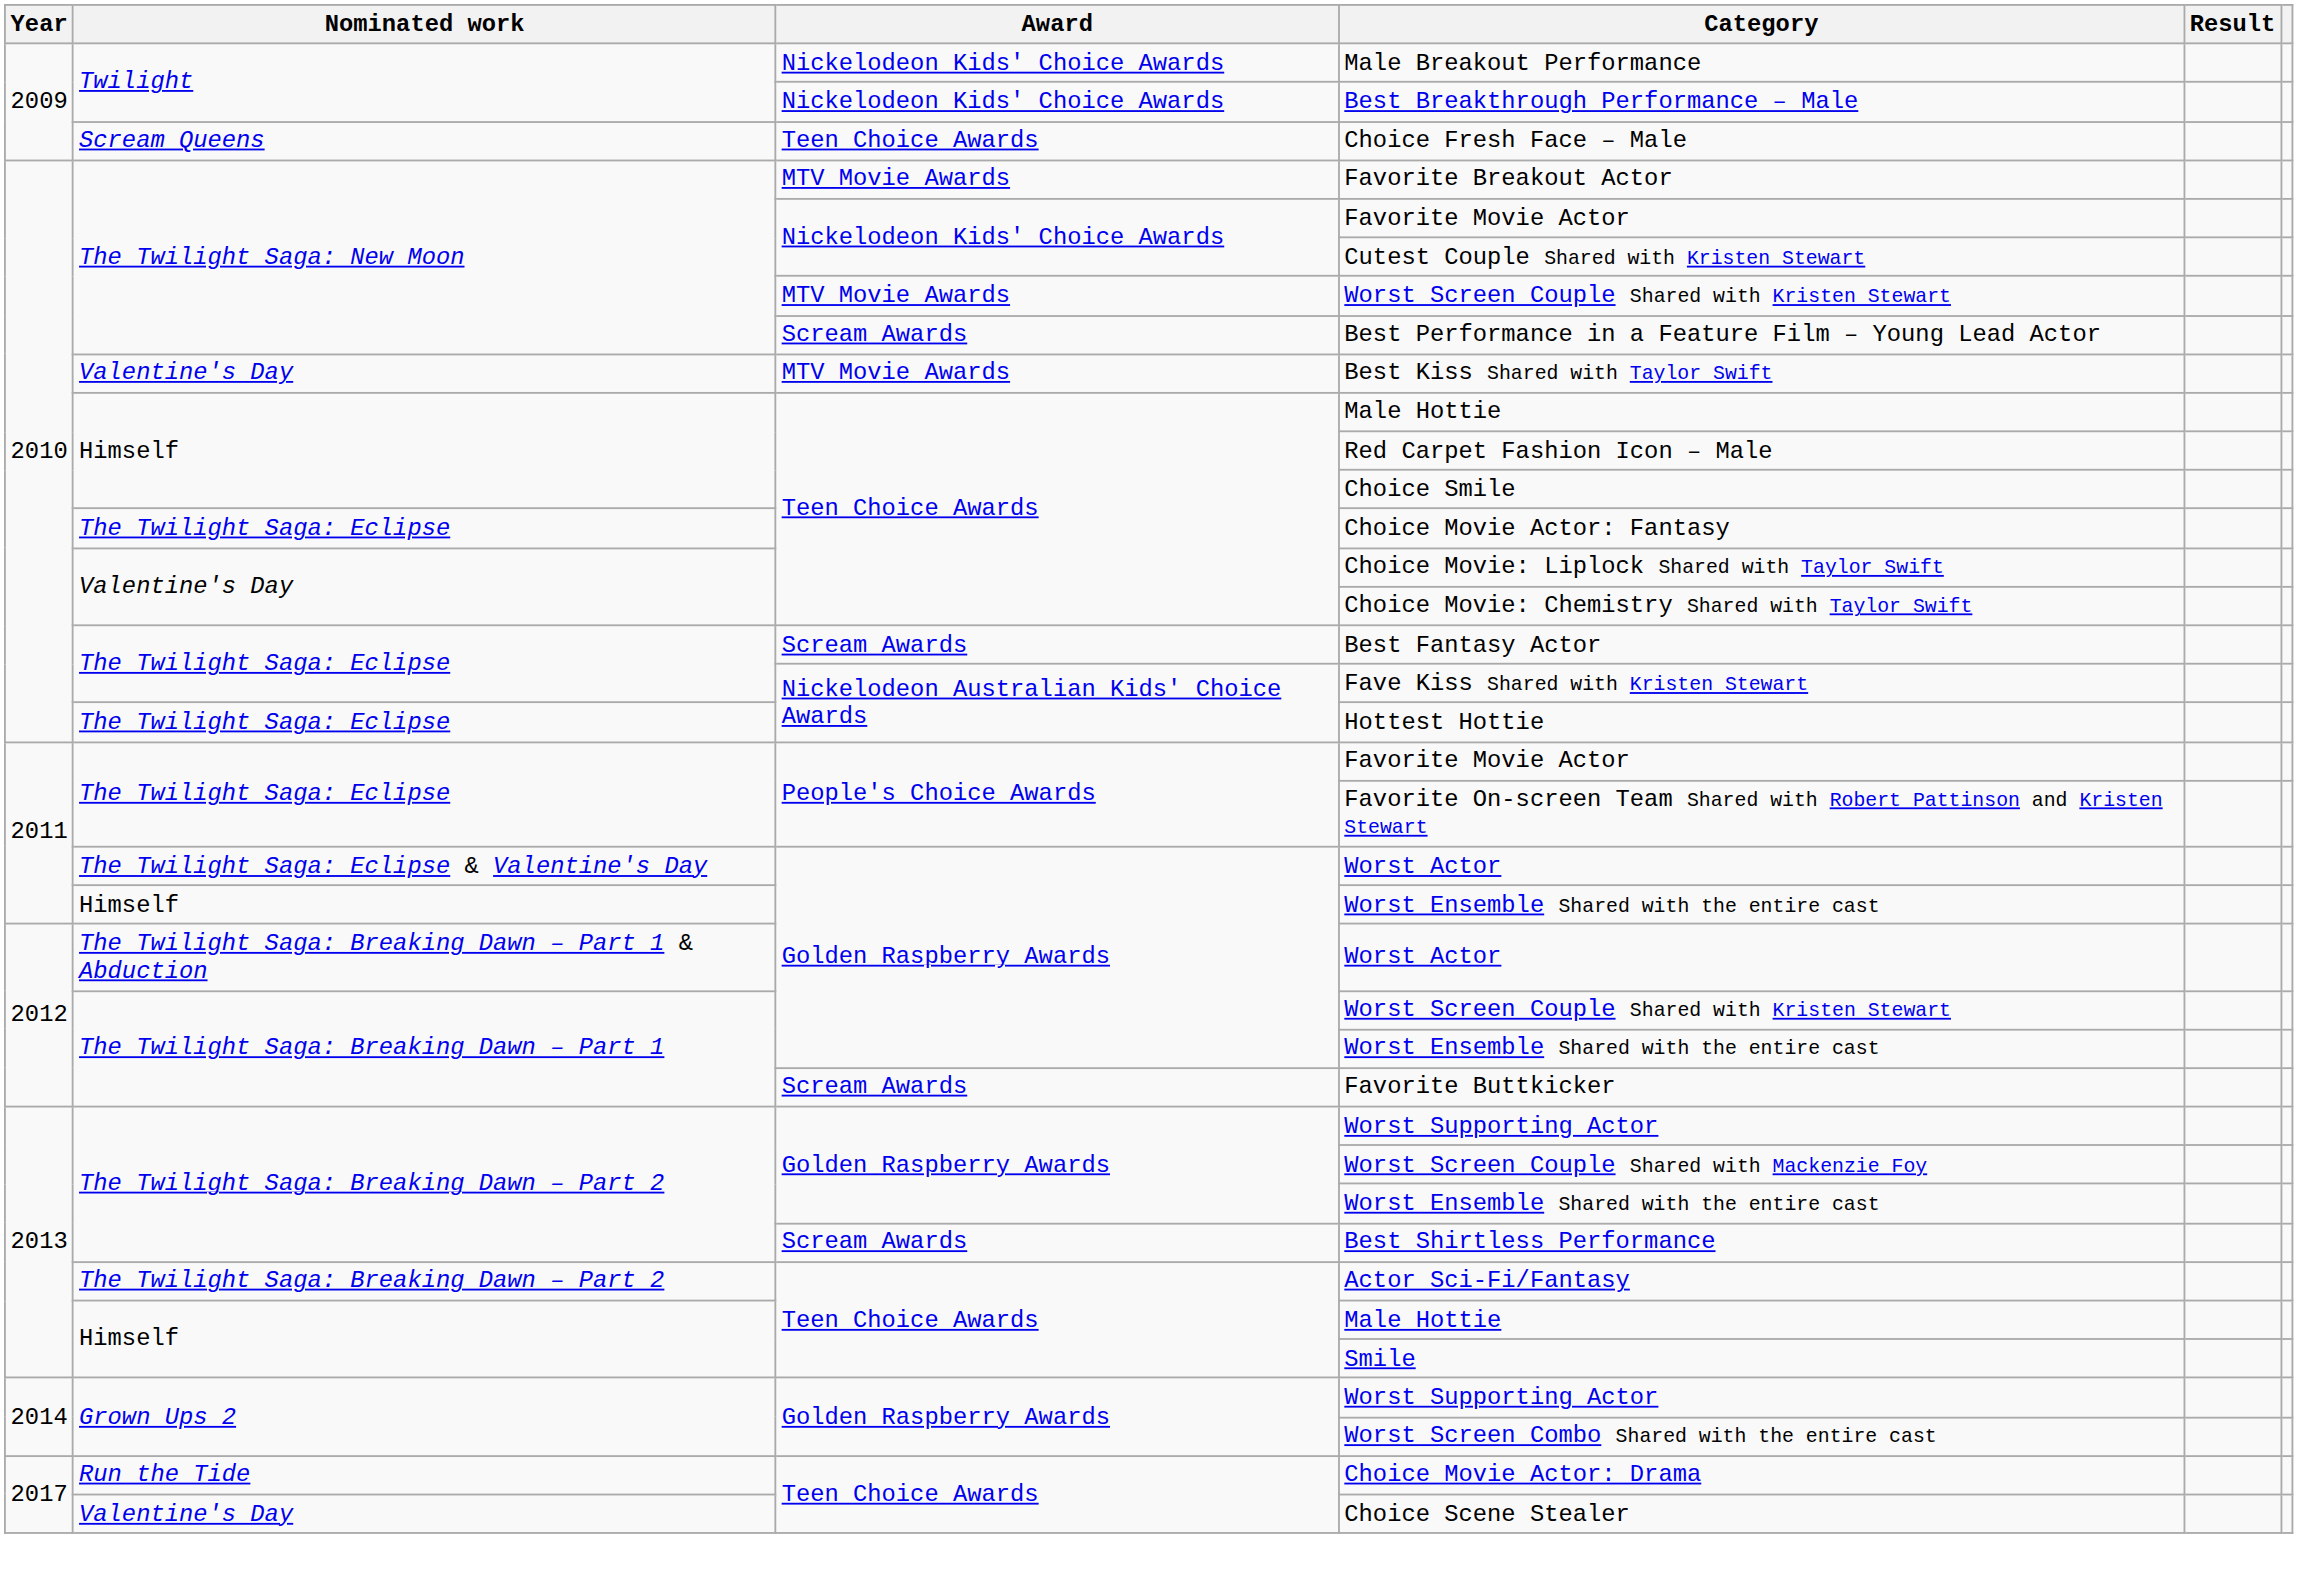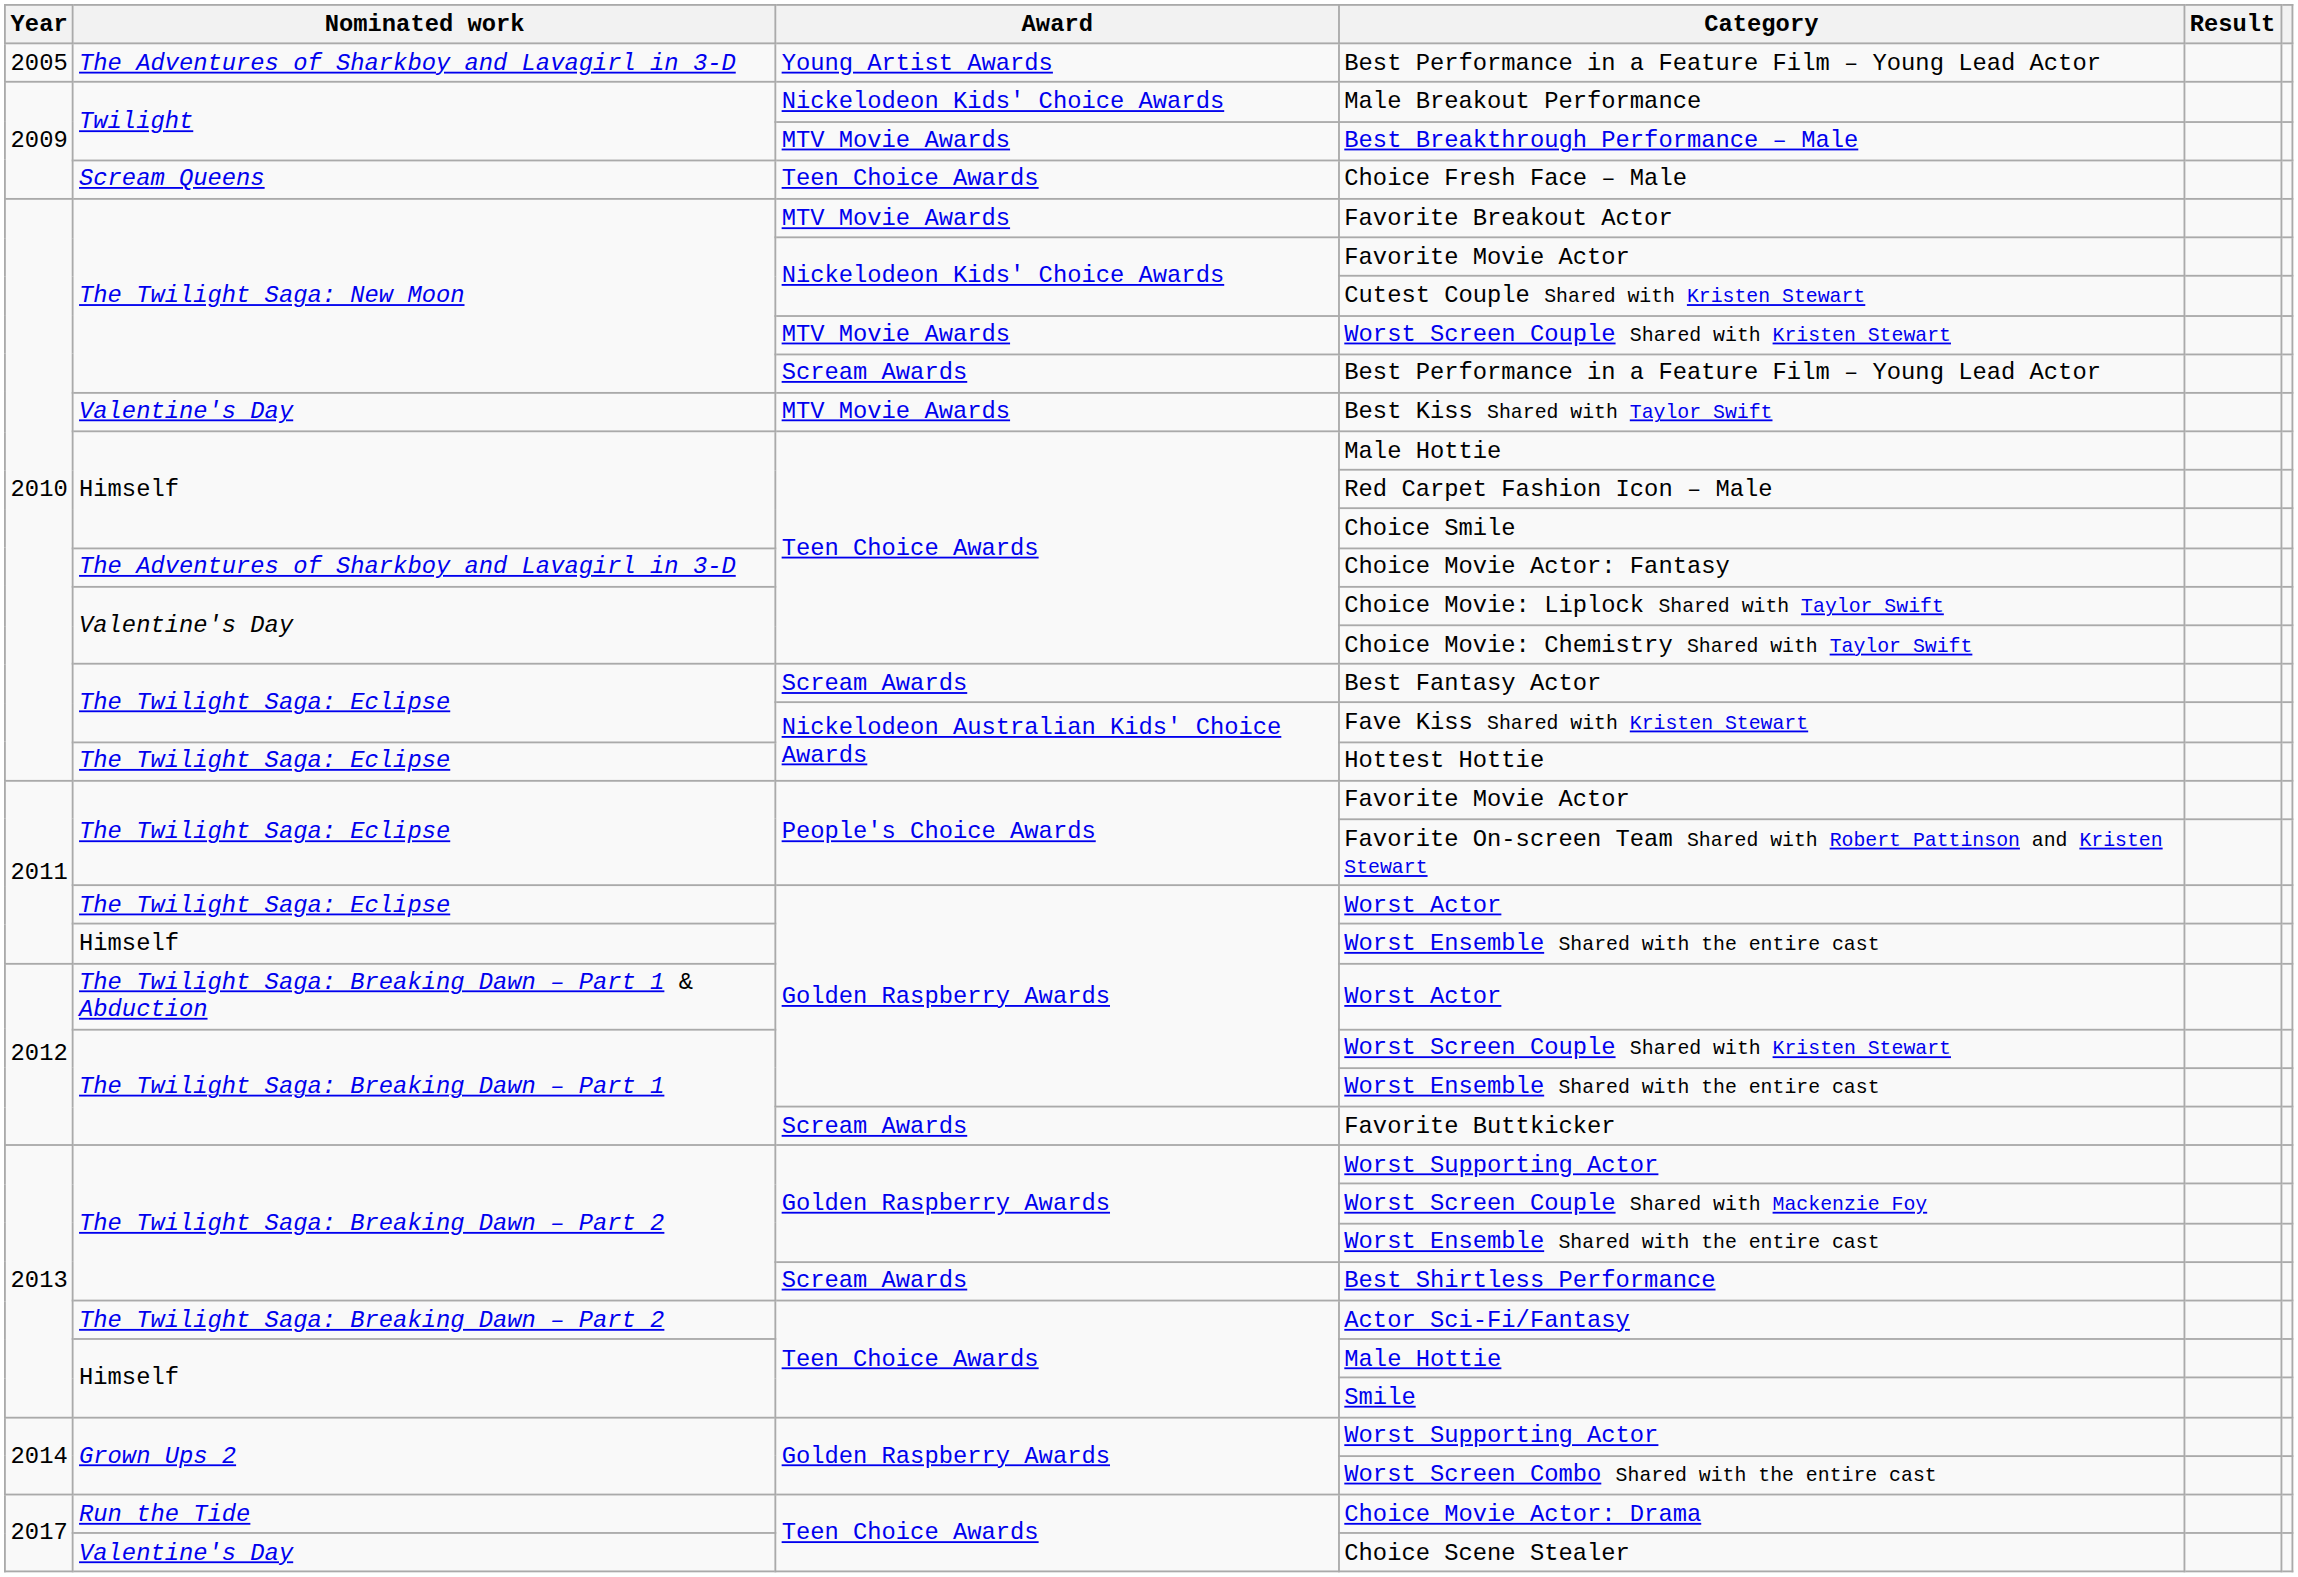+ row: 2005 | The Adventures of Sharkboy and Lavagirl in 3-D | Young Artist Awards | Best Performance in a Feature Film – Young Lead Actor
Best Breakthrough Performance – Male | Award: Nickelodeon Kids' Choice Awards -> MTV Movie Awards
Choice Movie Actor: Fantasy | Nominated work: The Twilight Saga: Eclipse -> The Adventures of Sharkboy and Lavagirl in 3-D
2011 / Worst Actor | Nominated work: The Twilight Saga: Eclipse & Valentine's Day -> The Twilight Saga: Eclipse
